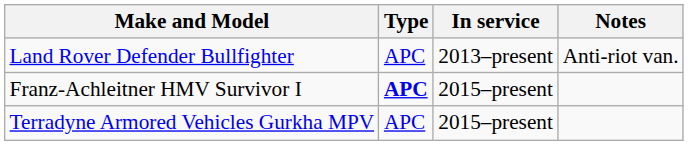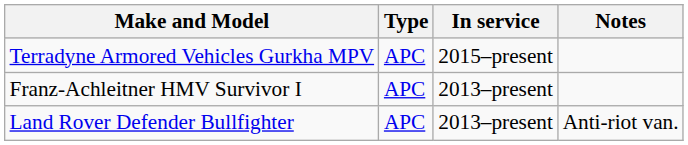rows swapped: Terradyne Armored Vehicles Gurkha MPV <-> Land Rover Defender Bullfighter
Franz-Achleitner HMV Survivor I | Type: bold -> normal
Franz-Achleitner HMV Survivor I | In service: 2015–present -> 2013–present
